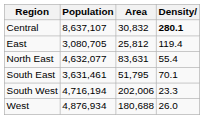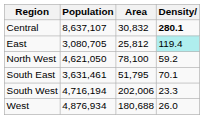East | Density: no background -> paleturquoise background
- row: North East | 4,632,077 | 83,631 | 55.4
+ row: North West | 4,621,050 | 78,100 | 59.2
